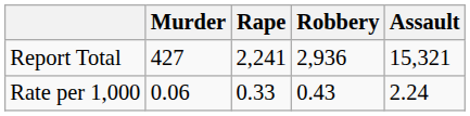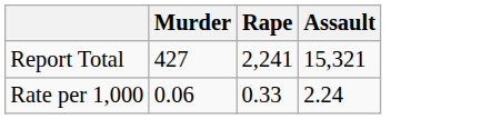- column: Robbery | 2,936 | 0.43
